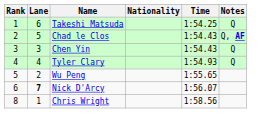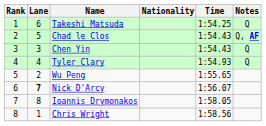+ row: 7 | 8 | Ioannis Drymonakos | 1:58.05
